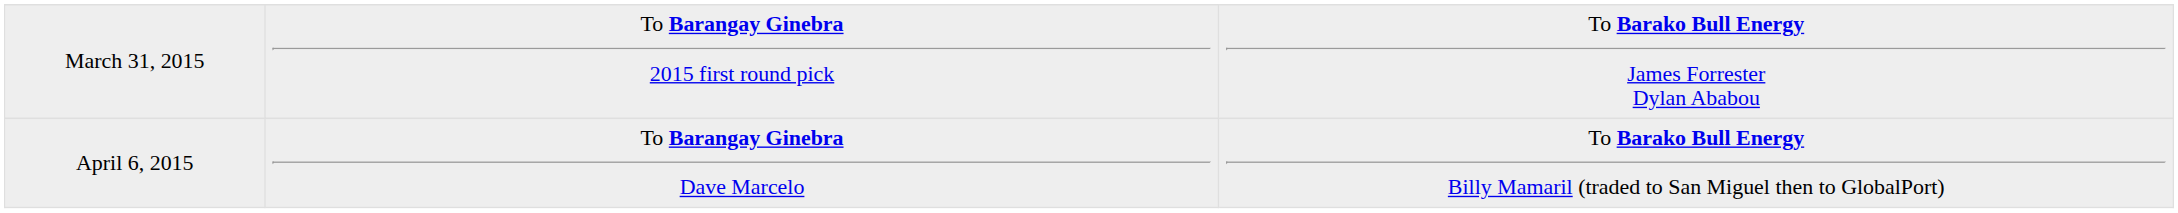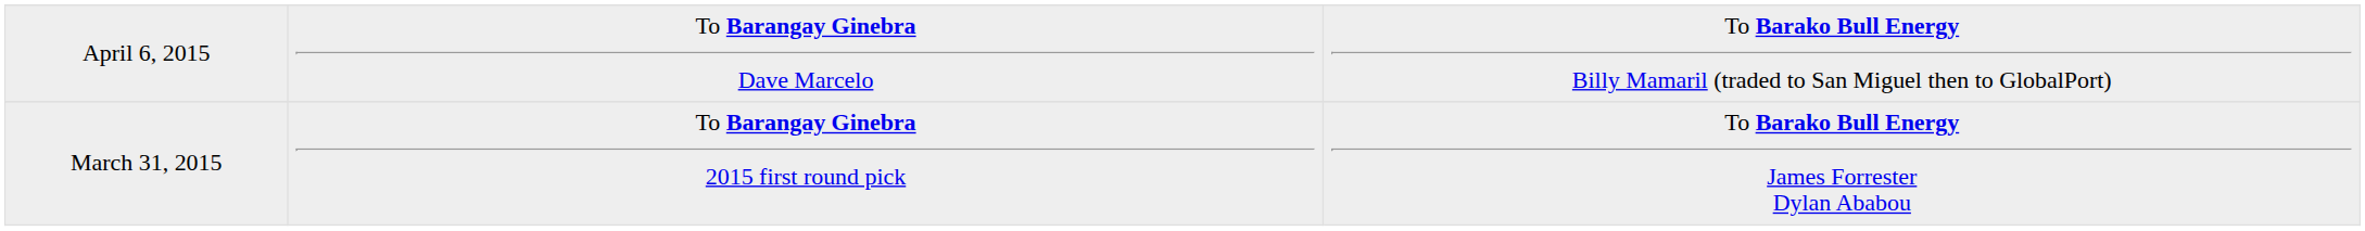rows swapped: March 31, 2015 <-> April 6, 2015
